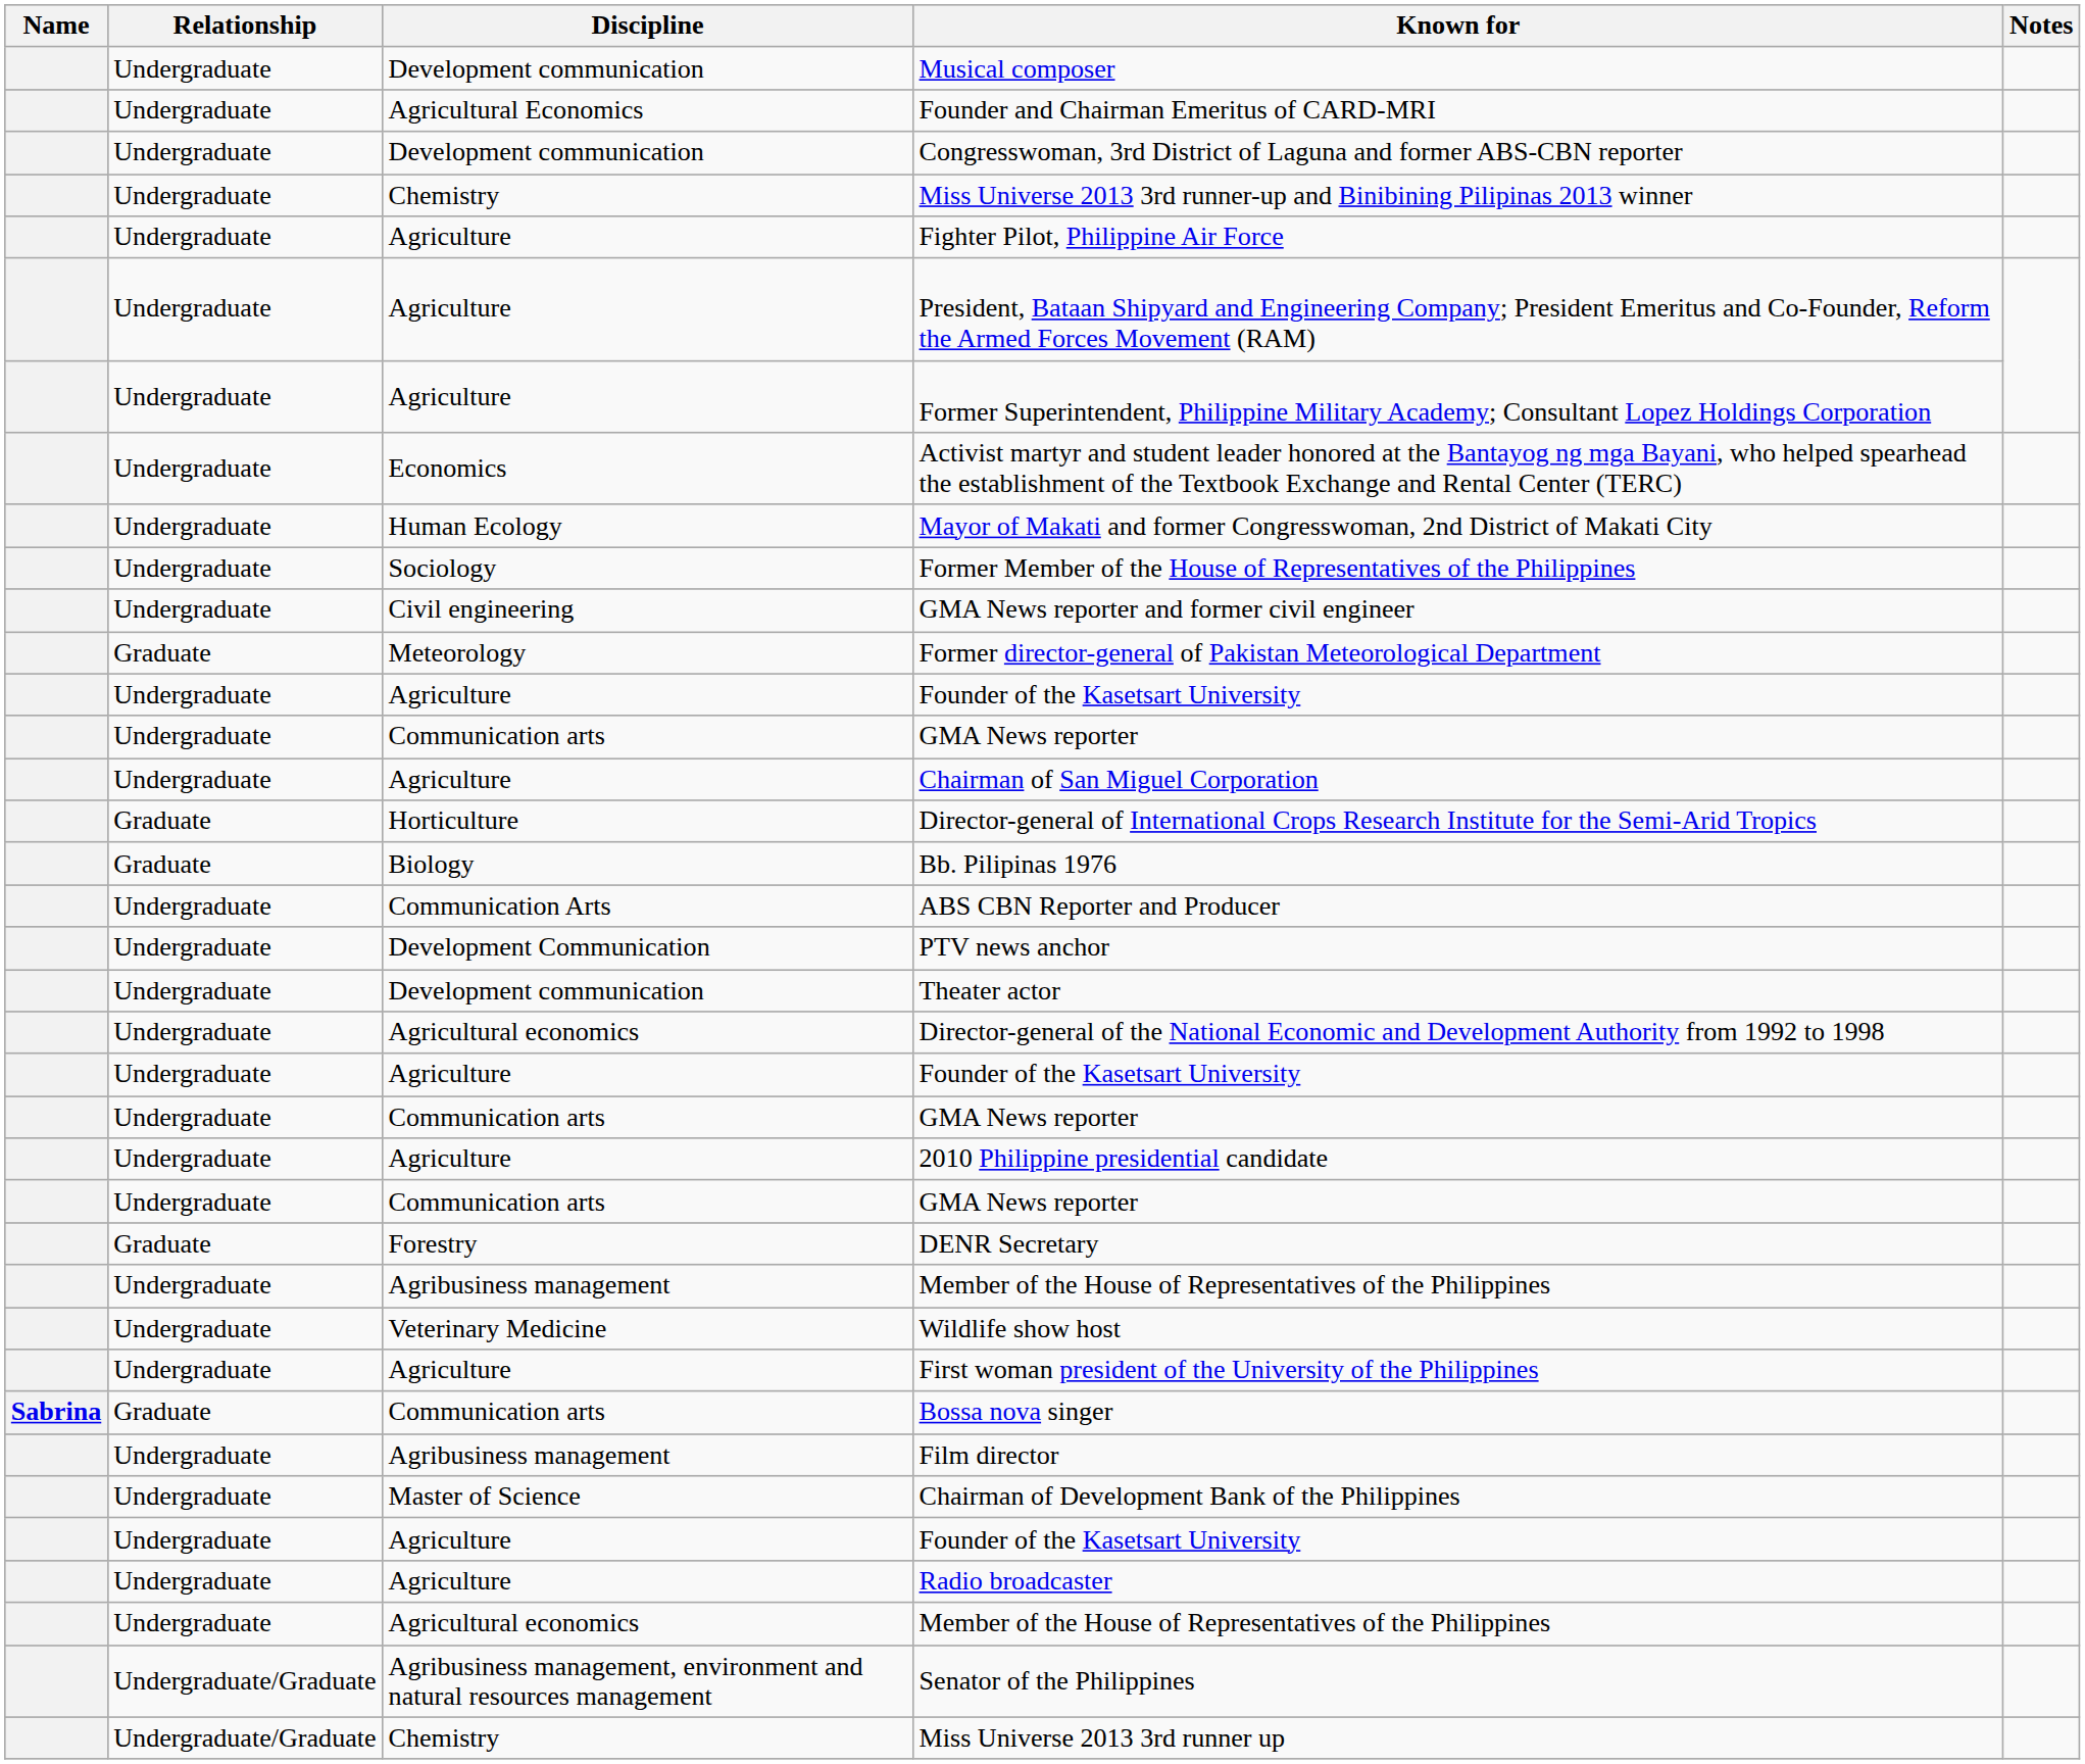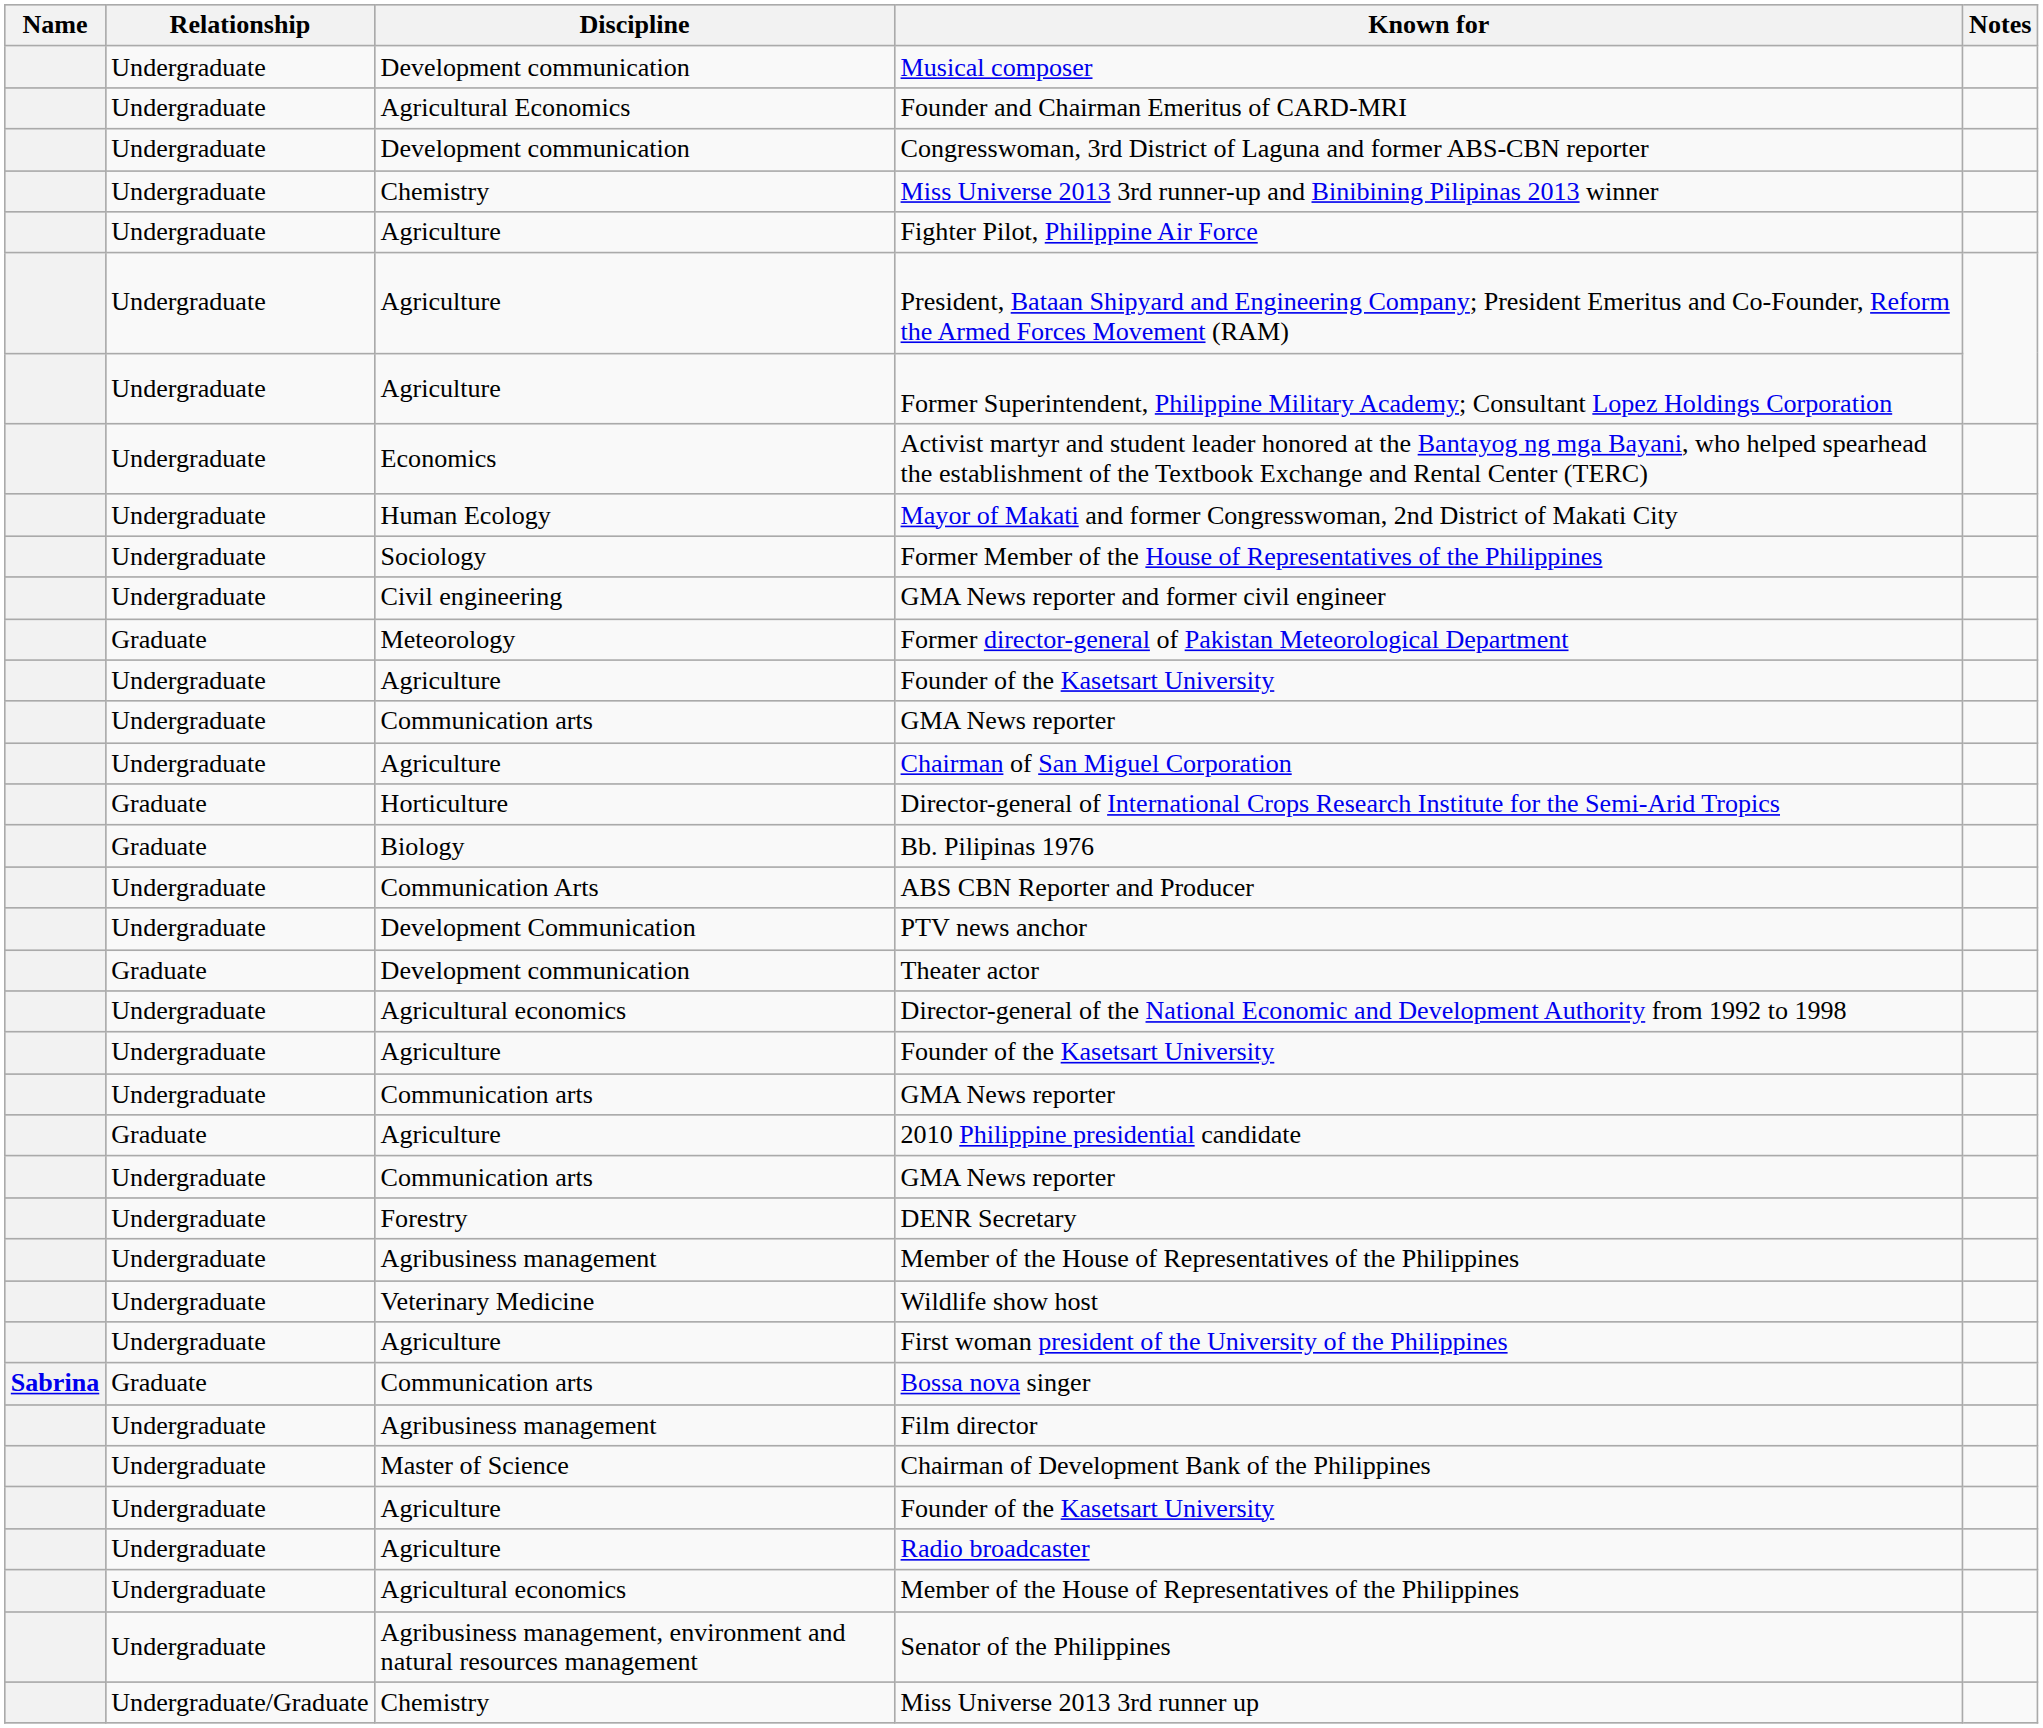Theater actor | Relationship: Undergraduate -> Graduate
2010 Philippine presidential candidate | Relationship: Undergraduate -> Graduate
DENR Secretary | Relationship: Graduate -> Undergraduate
Senator of the Philippines | Relationship: Undergraduate/Graduate -> Undergraduate
